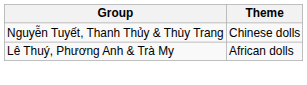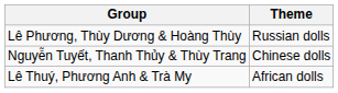+ row: Lê Phương, Thùy Dương & Hoàng Thùy | Russian dolls
